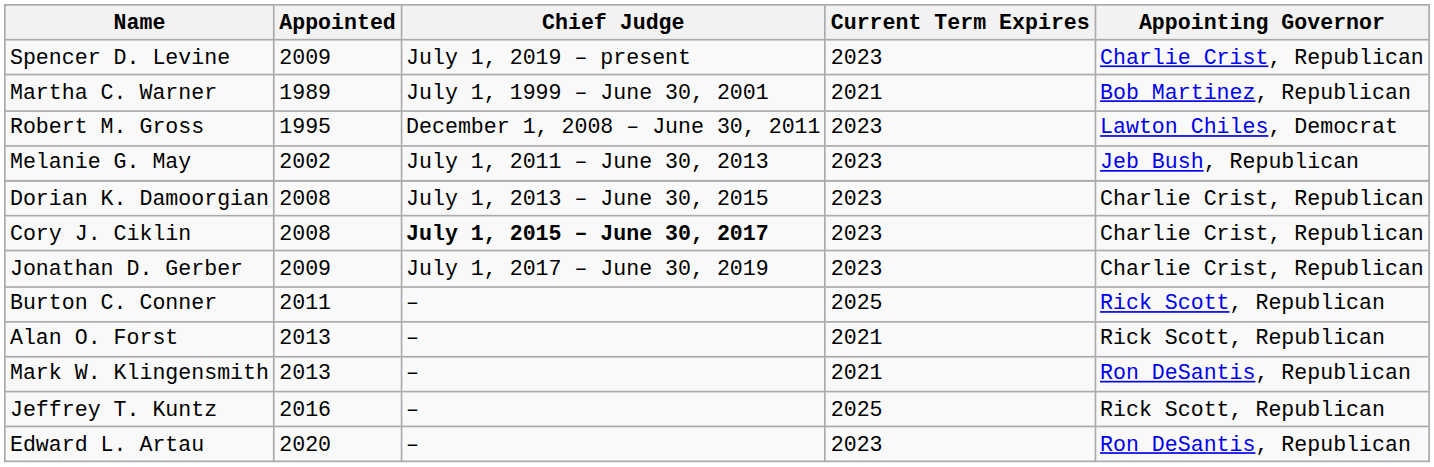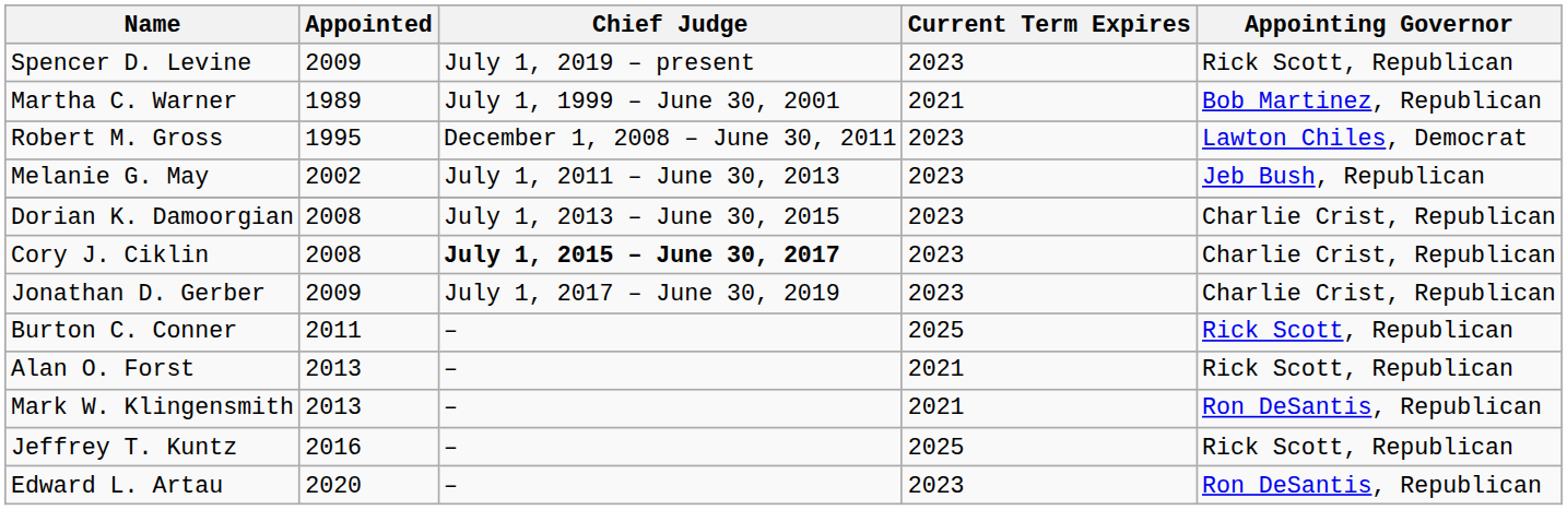Spencer D. Levine | Appointing Governor: Charlie Crist, Republican -> Rick Scott, Republican
